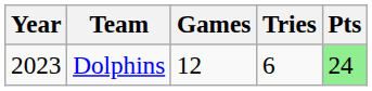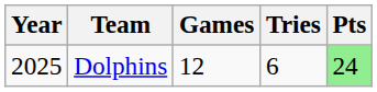Dolphins | Year: 2023 -> 2025
